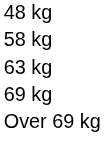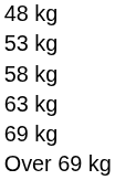+ row: 53 kg
